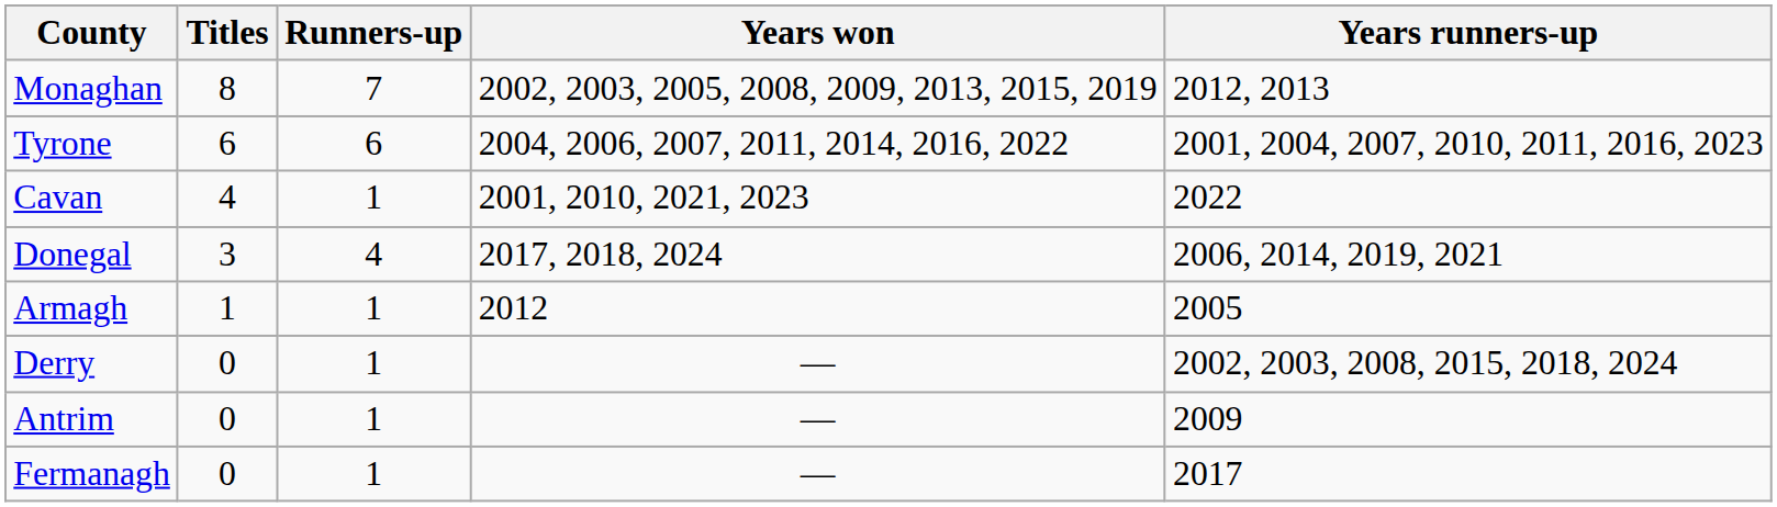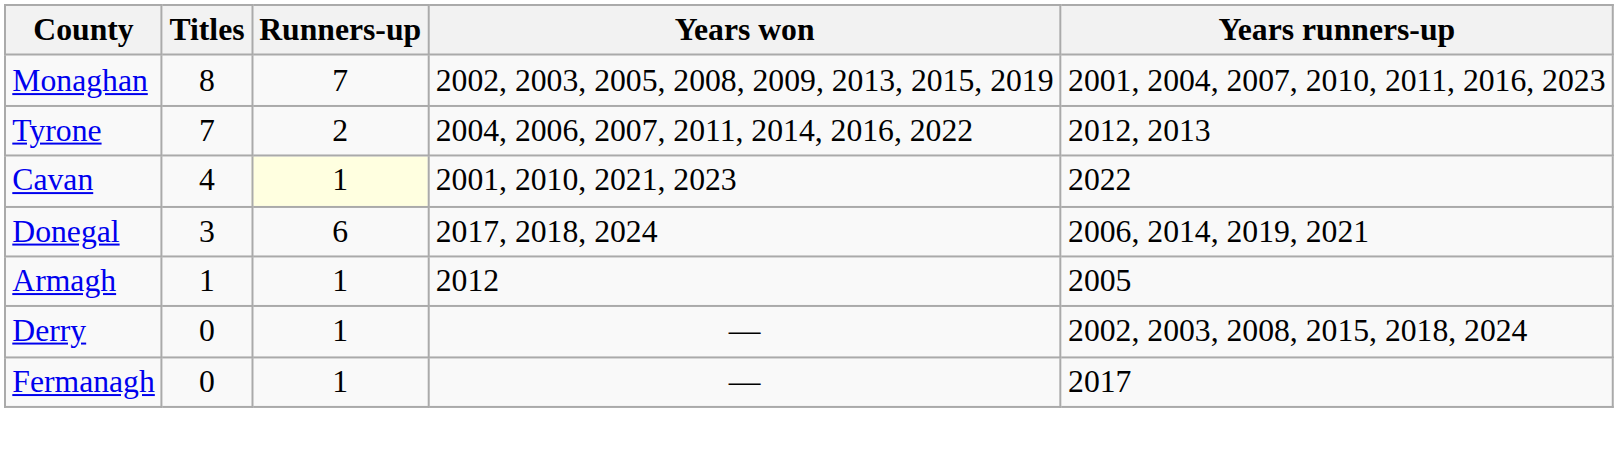Monaghan | Years runners-up: 2012, 2013 -> 2001, 2004, 2007, 2010, 2011, 2016, 2023
Tyrone | Titles: 6 -> 7
Tyrone | Runners-up: 6 -> 2
Tyrone | Years runners-up: 2001, 2004, 2007, 2010, 2011, 2016, 2023 -> 2012, 2013
Cavan | Runners-up: no background -> lightyellow background
Donegal | Runners-up: 4 -> 6
- row: Antrim | 0 | 1 | — | 2009
